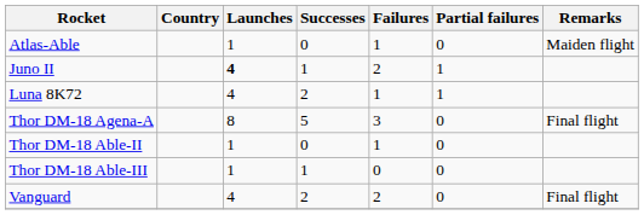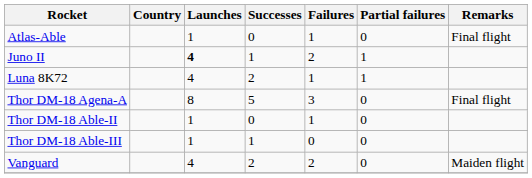Atlas-Able | Remarks: Maiden flight -> Final flight
Vanguard | Remarks: Final flight -> Maiden flight
